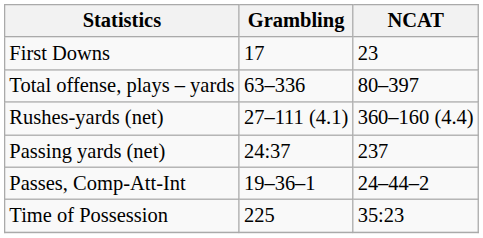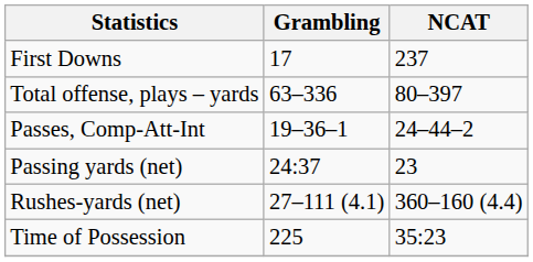First Downs | NCAT: 23 -> 237
rows swapped: Rushes-yards (net) <-> Passes, Comp-Att-Int
Passing yards (net) | NCAT: 237 -> 23
